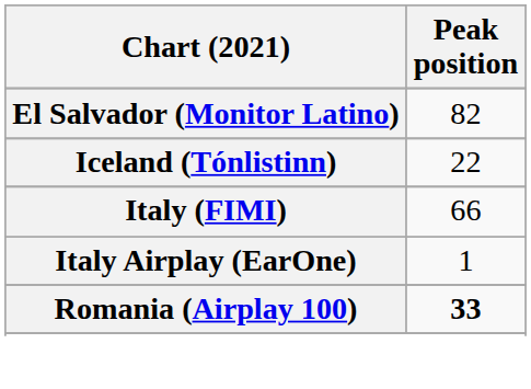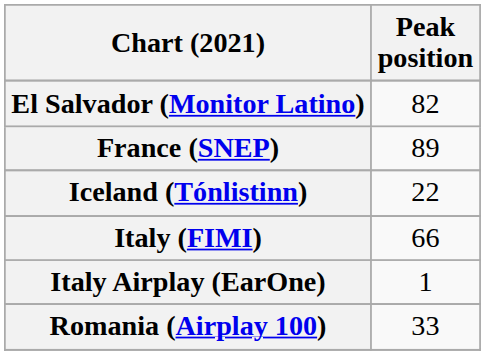+ row: France (SNEP) | 89
Romania (Airplay 100) | Peak position: bold -> normal
